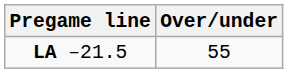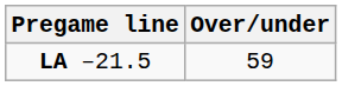LA –21.5 | Over/under: 55 -> 59
